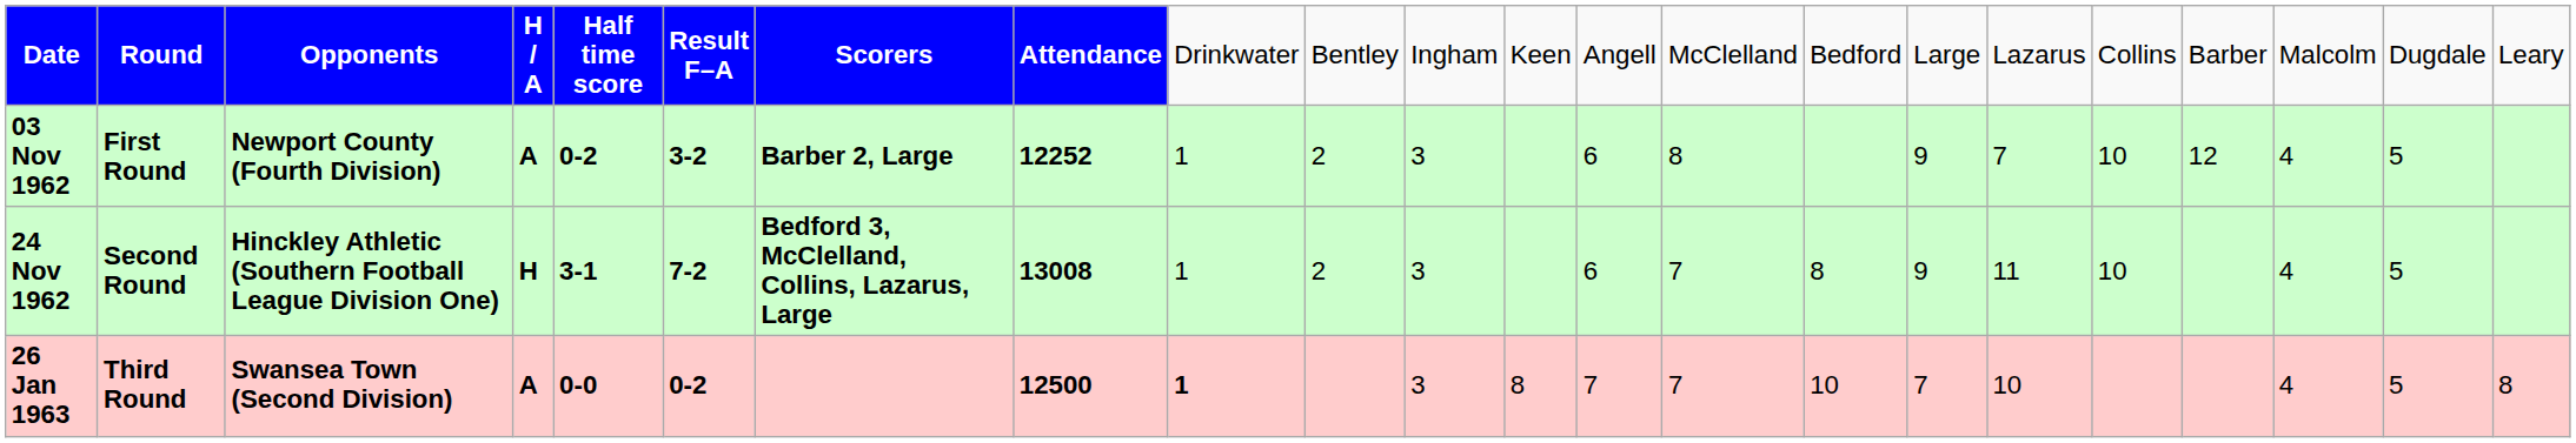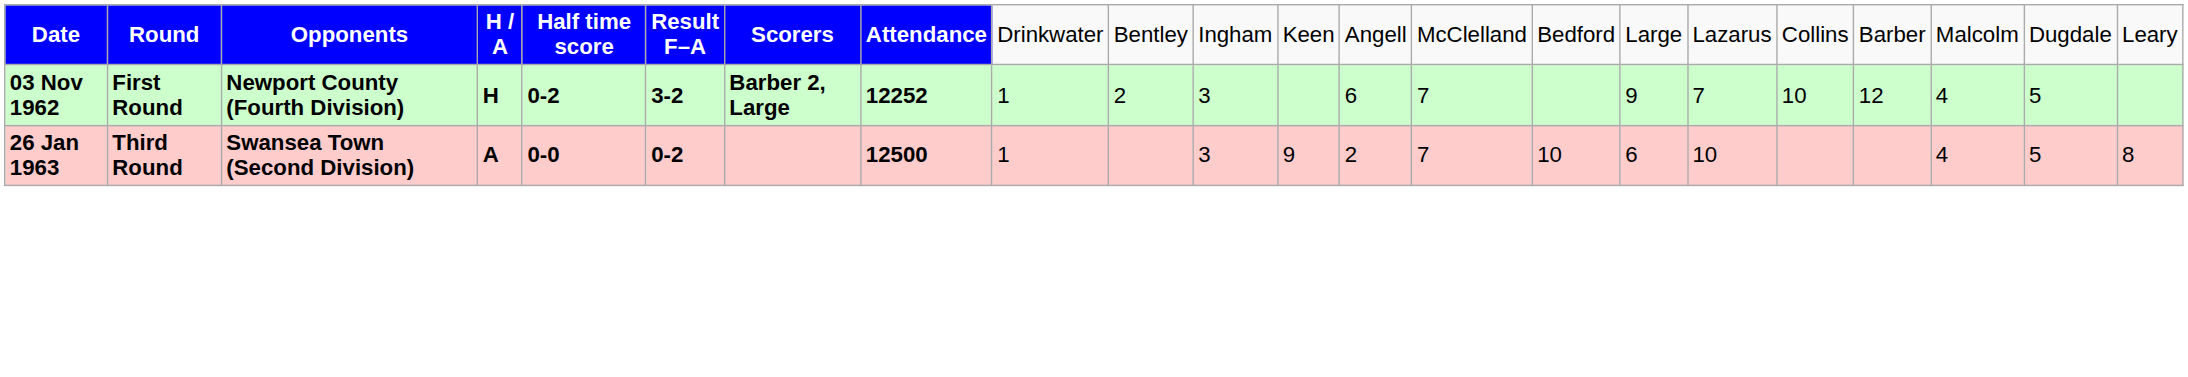03 Nov 1962 | column 4: A -> H
03 Nov 1962 | column 14: 8 -> 7
- row: 24 Nov 1962 | Second Round | Hinckley Athletic (Southern Football League Division One) | H | 3-1 | 7-2 | Bedford 3, McClelland, Collins, Lazarus, Large | 13008 | 1 | 2 | 3 | 6 | 7 | 8 | 9 | 11 | 10 | 4 | 5
26 Jan 1963 | column 9: bold -> normal
26 Jan 1963 | column 12: 8 -> 9
26 Jan 1963 | column 13: 7 -> 2
26 Jan 1963 | column 16: 7 -> 6
